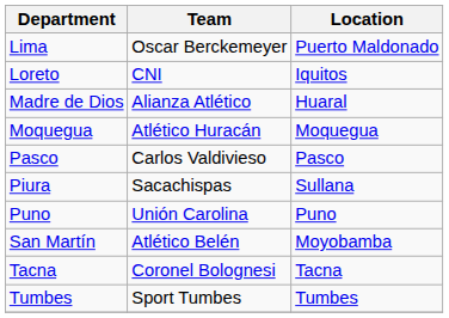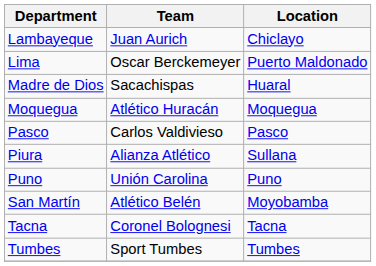+ row: Lambayeque | Juan Aurich | Chiclayo
- row: Loreto | CNI | Iquitos
Madre de Dios | Team: Alianza Atlético -> Sacachispas
Piura | Team: Sacachispas -> Alianza Atlético
